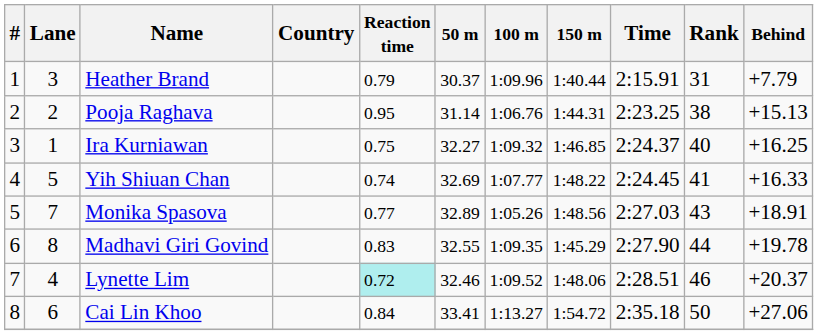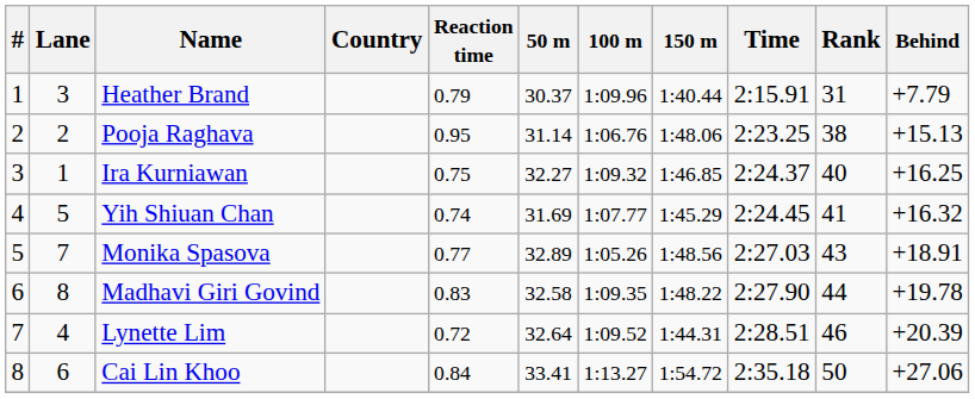Pooja Raghava | 150 m: 1:44.31 -> 1:48.06
Yih Shiuan Chan | 50 m: 32.69 -> 31.69
Yih Shiuan Chan | 150 m: 1:48.22 -> 1:45.29
Yih Shiuan Chan | Behind: +16.33 -> +16.32
Madhavi Giri Govind | 50 m: 32.55 -> 32.58
Madhavi Giri Govind | 150 m: 1:45.29 -> 1:48.22
Lynette Lim | Reaction time: paleturquoise background -> no background
Lynette Lim | 50 m: 32.46 -> 32.64
Lynette Lim | 150 m: 1:48.06 -> 1:44.31
Lynette Lim | Behind: +20.37 -> +20.39
